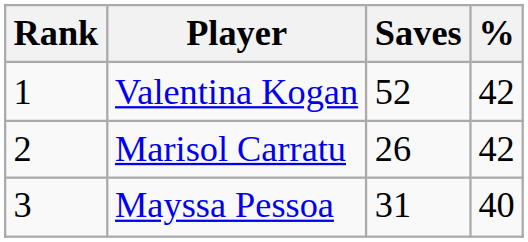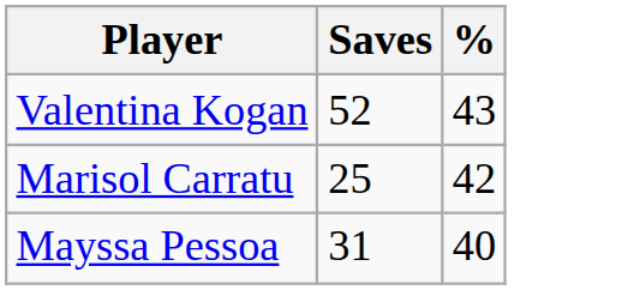- column: Rank | 1 | 2 | 3
Valentina Kogan | %: 42 -> 43
Marisol Carratu | Saves: 26 -> 25
